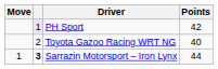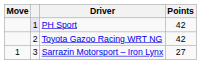Toyota Gazoo Racing WRT NG | Points: 40 -> 42
Sarrazin Motorsport – Iron Lynx | column 2: bold -> normal
Sarrazin Motorsport – Iron Lynx | Points: 44 -> 27
